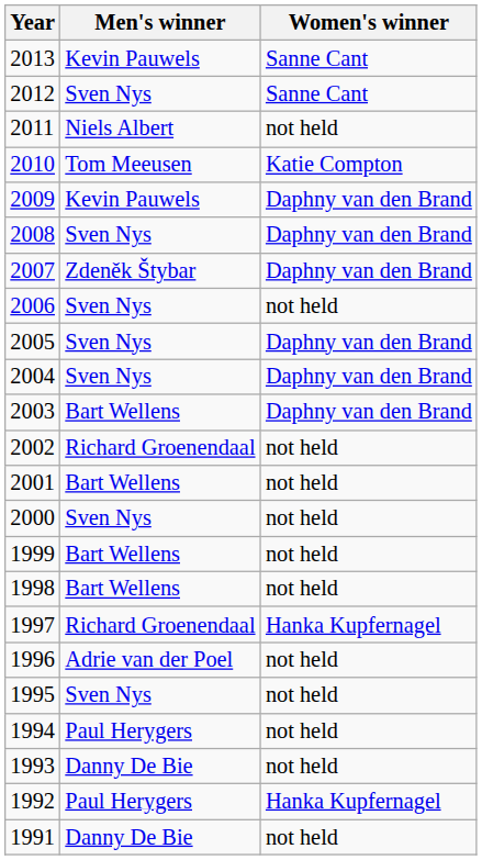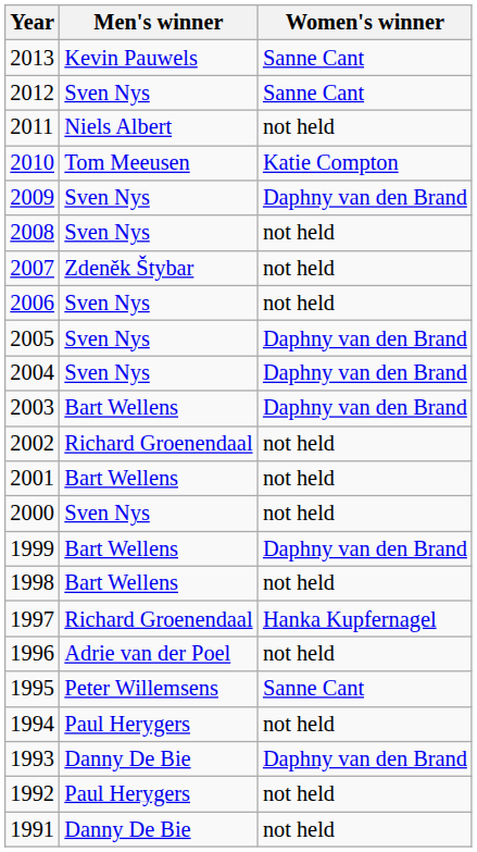2009 | Men's winner: Kevin Pauwels -> Sven Nys
2008 | Women's winner: Daphny van den Brand -> not held
2007 | Women's winner: Daphny van den Brand -> not held
1999 | Women's winner: not held -> Daphny van den Brand
1995 | Men's winner: Sven Nys -> Peter Willemsens
1995 | Women's winner: not held -> Sanne Cant
1993 | Women's winner: not held -> Daphny van den Brand
1992 | Women's winner: Hanka Kupfernagel -> not held
